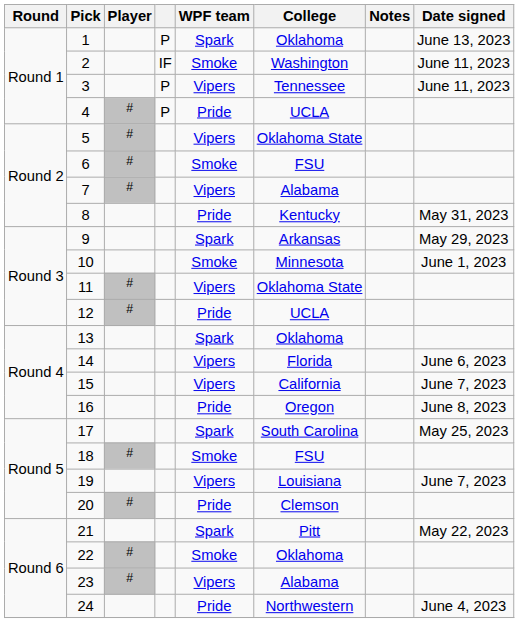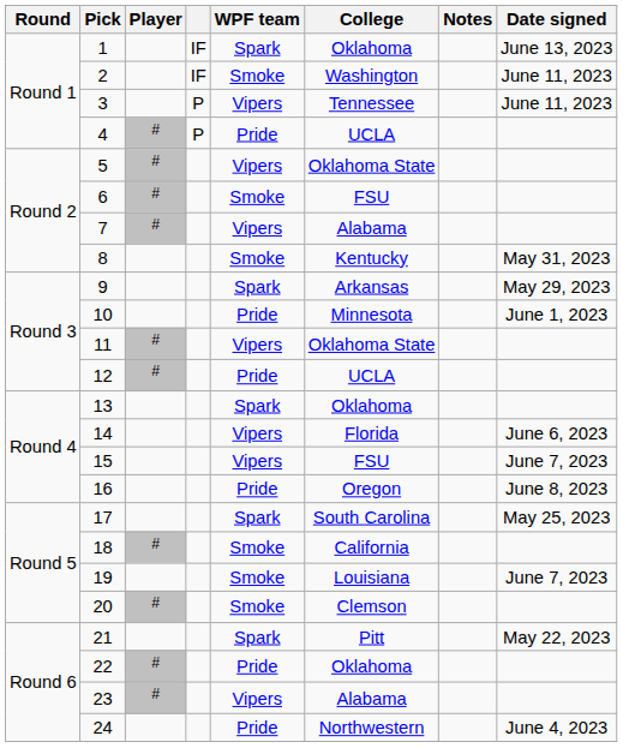1 | column 4: P -> IF
8 | WPF team: Pride -> Smoke
10 | WPF team: Smoke -> Pride
15 | College: California -> FSU
18 | College: FSU -> California
19 | WPF team: Vipers -> Smoke
20 | WPF team: Pride -> Smoke
22 | WPF team: Smoke -> Pride
